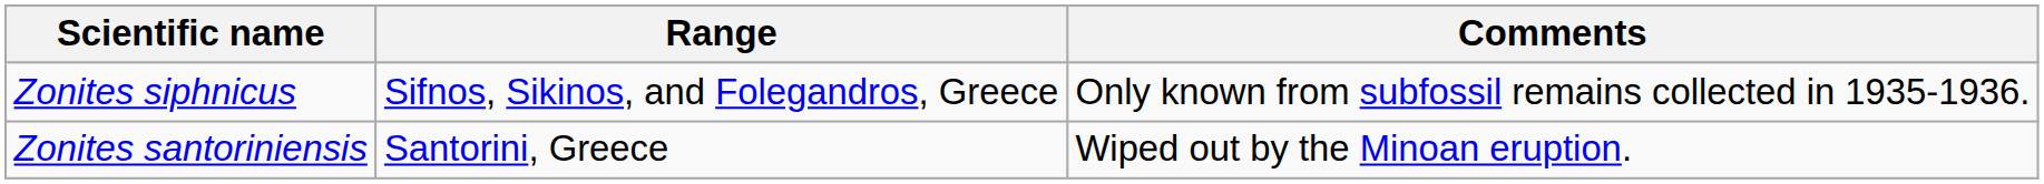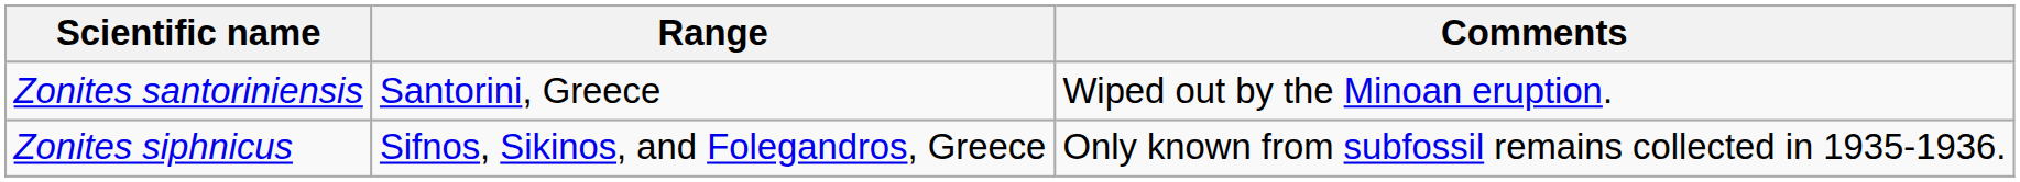rows swapped: Zonites santoriniensis <-> Zonites siphnicus
